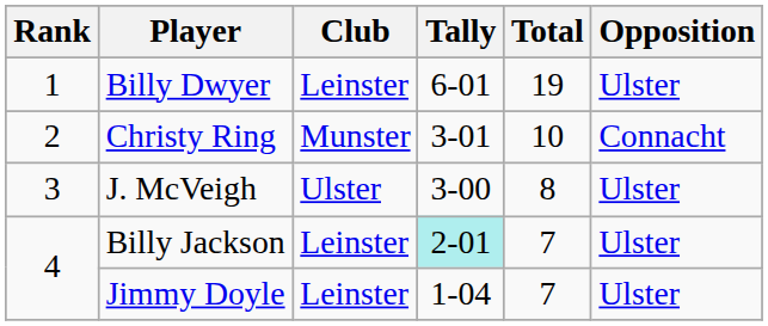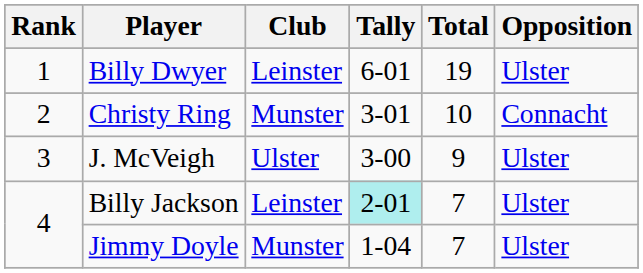J. McVeigh | Total: 8 -> 9
Jimmy Doyle | Club: Leinster -> Munster
